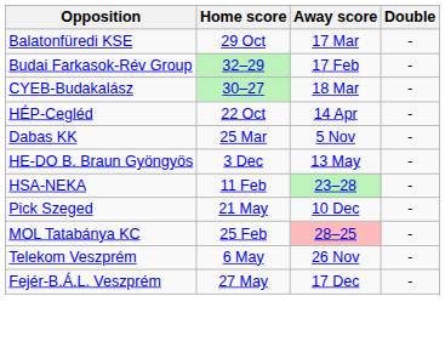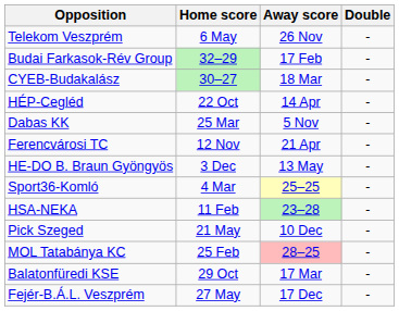rows swapped: Balatonfüredi KSE <-> Telekom Veszprém
+ row: Ferencvárosi TC | 12 Nov | 21 Apr | -
+ row: Sport36-Komló | 4 Mar | 25–25 | -
